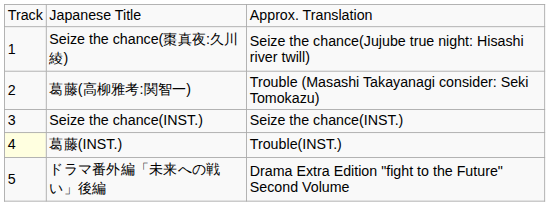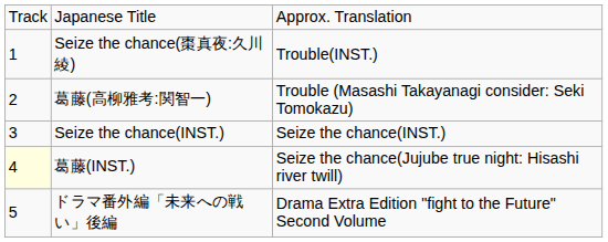Seize the chance(棗真夜:久川綾) | column 3: Seize the chance(Jujube true night: Hisashi river twill) -> Trouble(INST.)
葛藤(INST.) | column 3: Trouble(INST.) -> Seize the chance(Jujube true night: Hisashi river twill)
